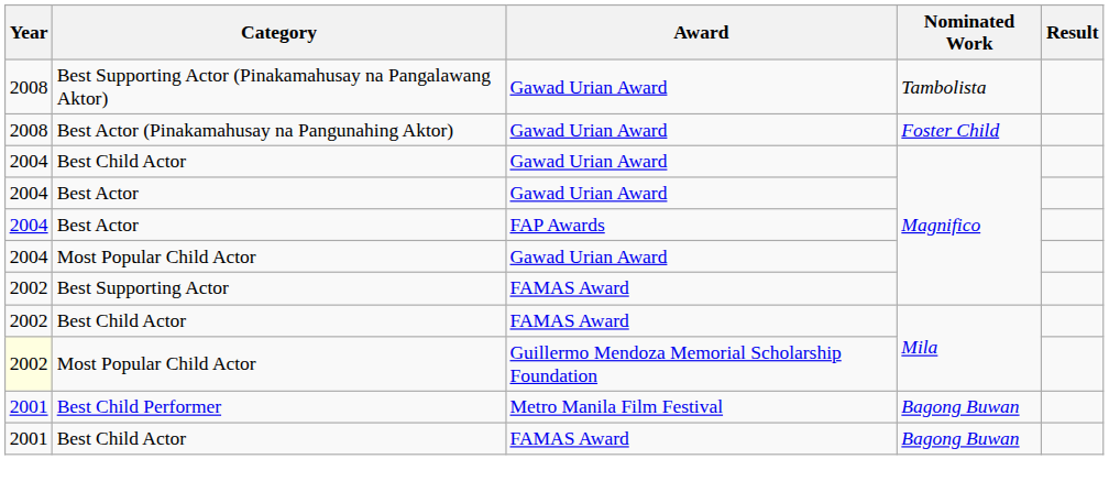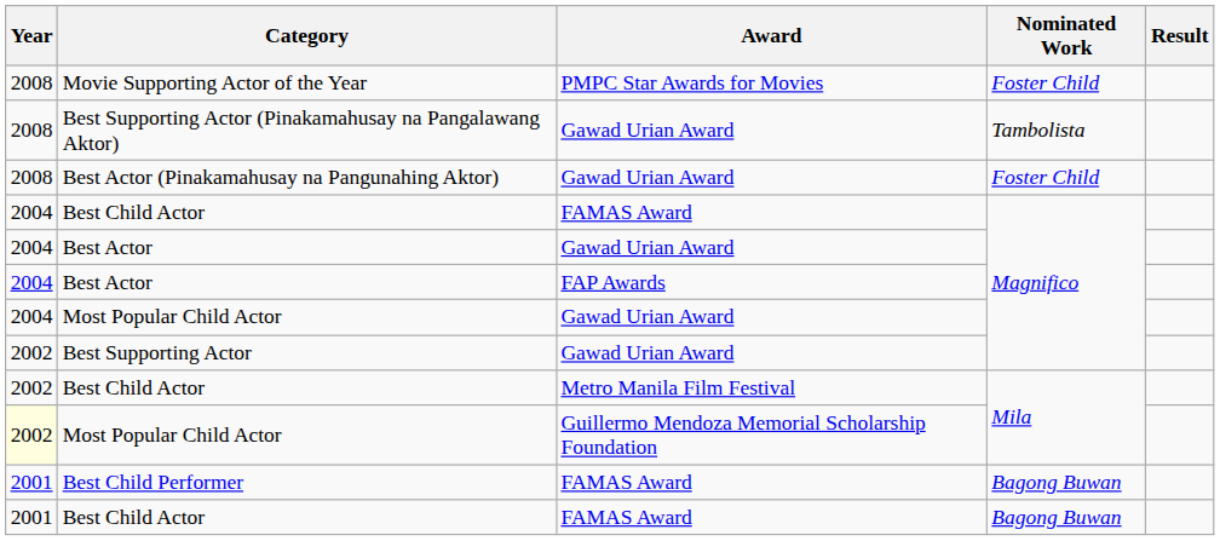+ row: 2008 | Movie Supporting Actor of the Year | PMPC Star Awards for Movies | Foster Child
Best Child Actor / Magnifico | Award: Gawad Urian Award -> FAMAS Award
Best Supporting Actor | Award: FAMAS Award -> Gawad Urian Award
Best Child Actor / Mila | Award: FAMAS Award -> Metro Manila Film Festival
Best Child Performer | Award: Metro Manila Film Festival -> FAMAS Award
